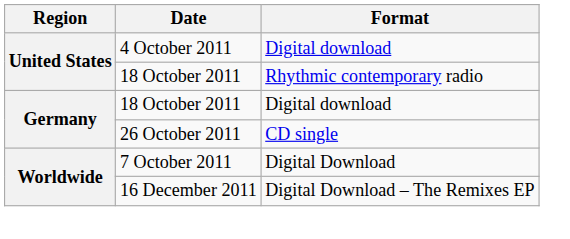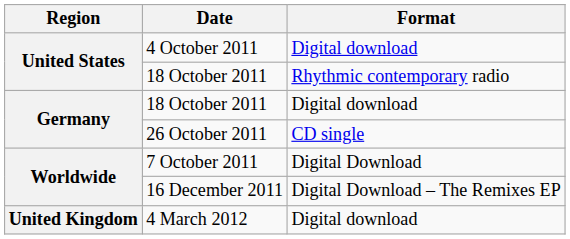+ row: United Kingdom | 4 March 2012 | Digital download
